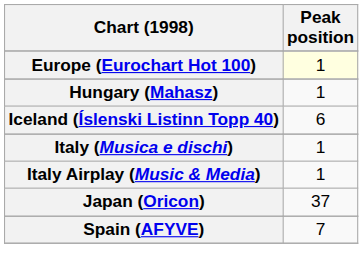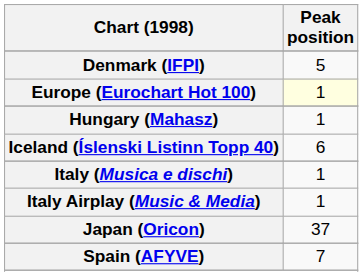+ row: Denmark (IFPI) | 5
